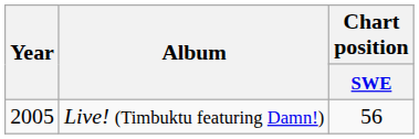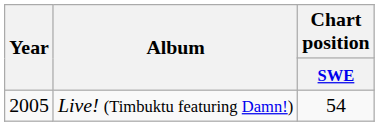Live! (Timbuktu featuring Damn!) | Chart position / SWE: 56 -> 54
